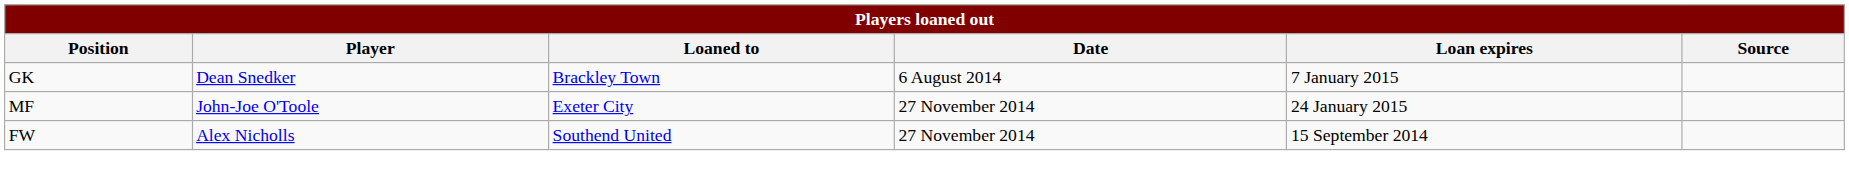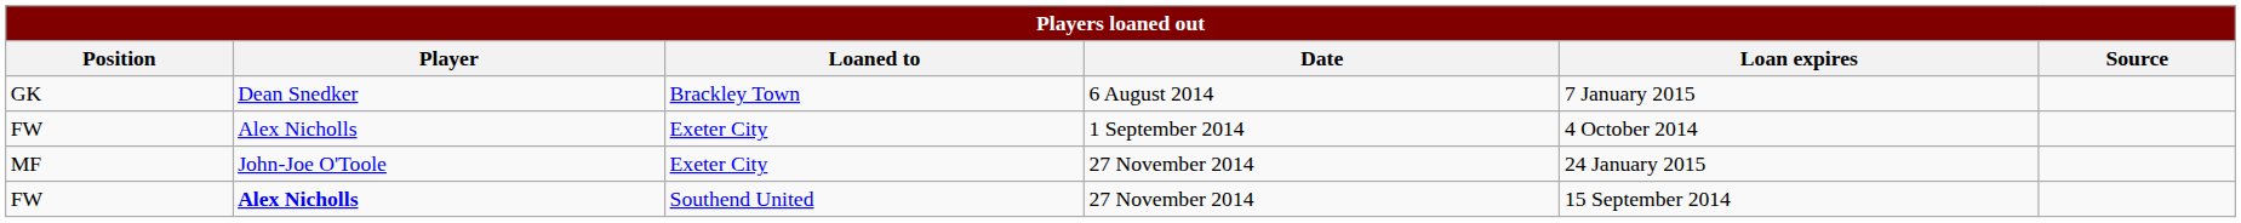+ row: FW | Alex Nicholls | Exeter City | 1 September 2014 | 4 October 2014
FW / 27 November 2014 | Player: normal -> bold
